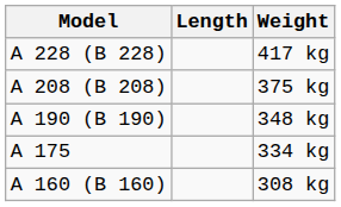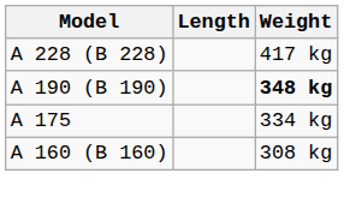- row: A 208 (B 208) | 375 kg
A 190 (B 190) | Weight: normal -> bold
